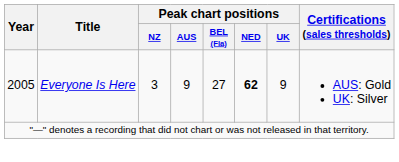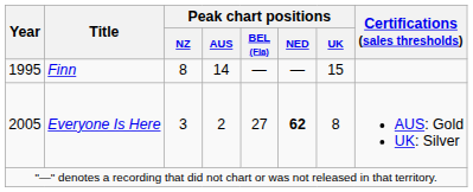+ row: 1995 | Finn | 8 | 14 | — | — | 15
Everyone Is Here | Peak chart positions / AUS: 9 -> 2
Everyone Is Here | Peak chart positions / UK: 9 -> 8
